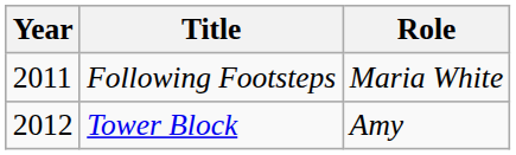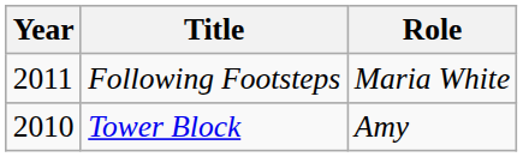Tower Block | Year: 2012 -> 2010
